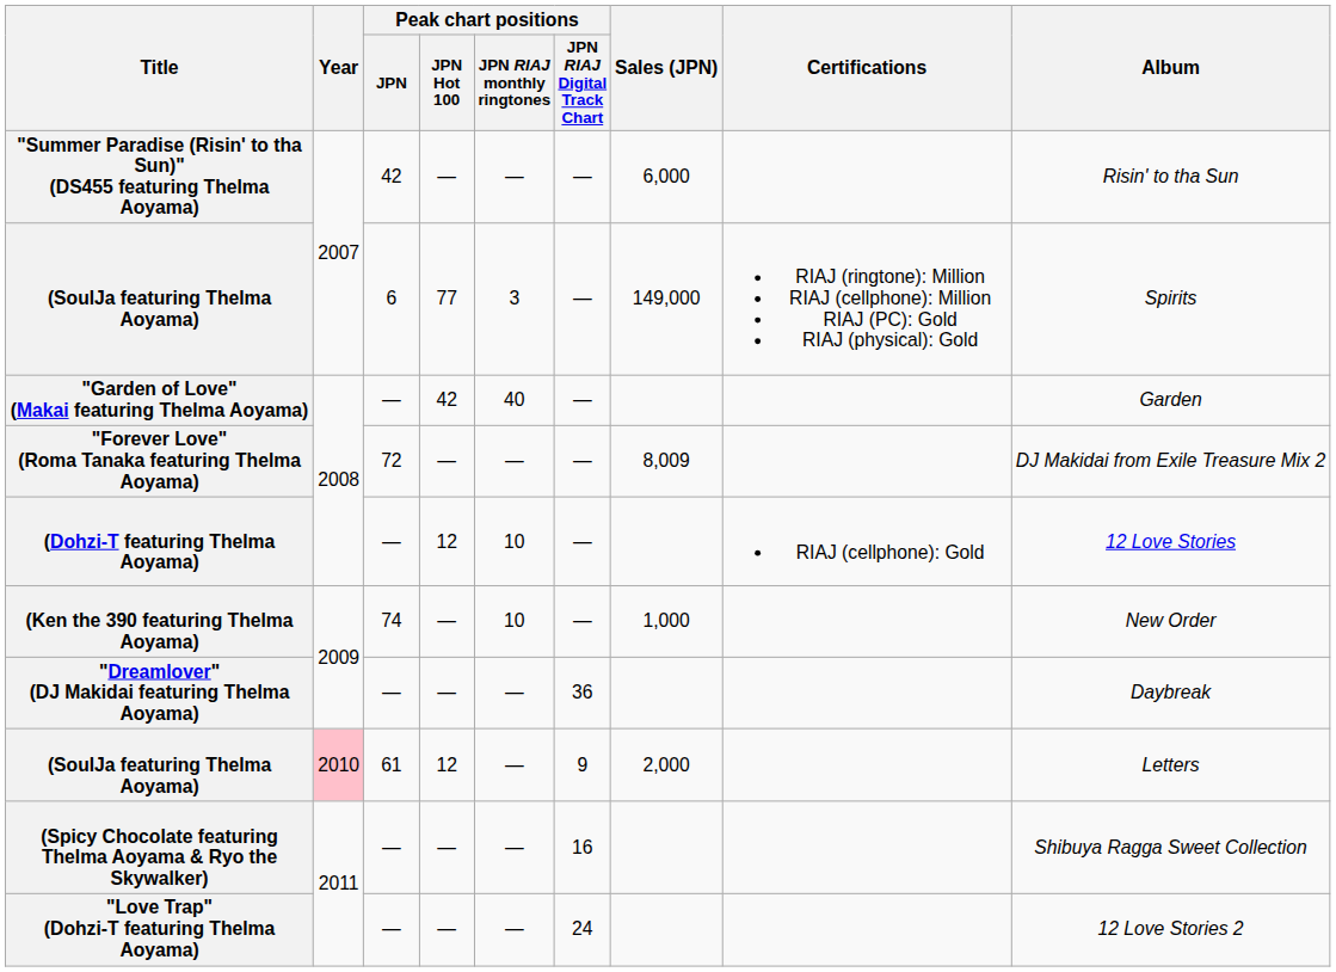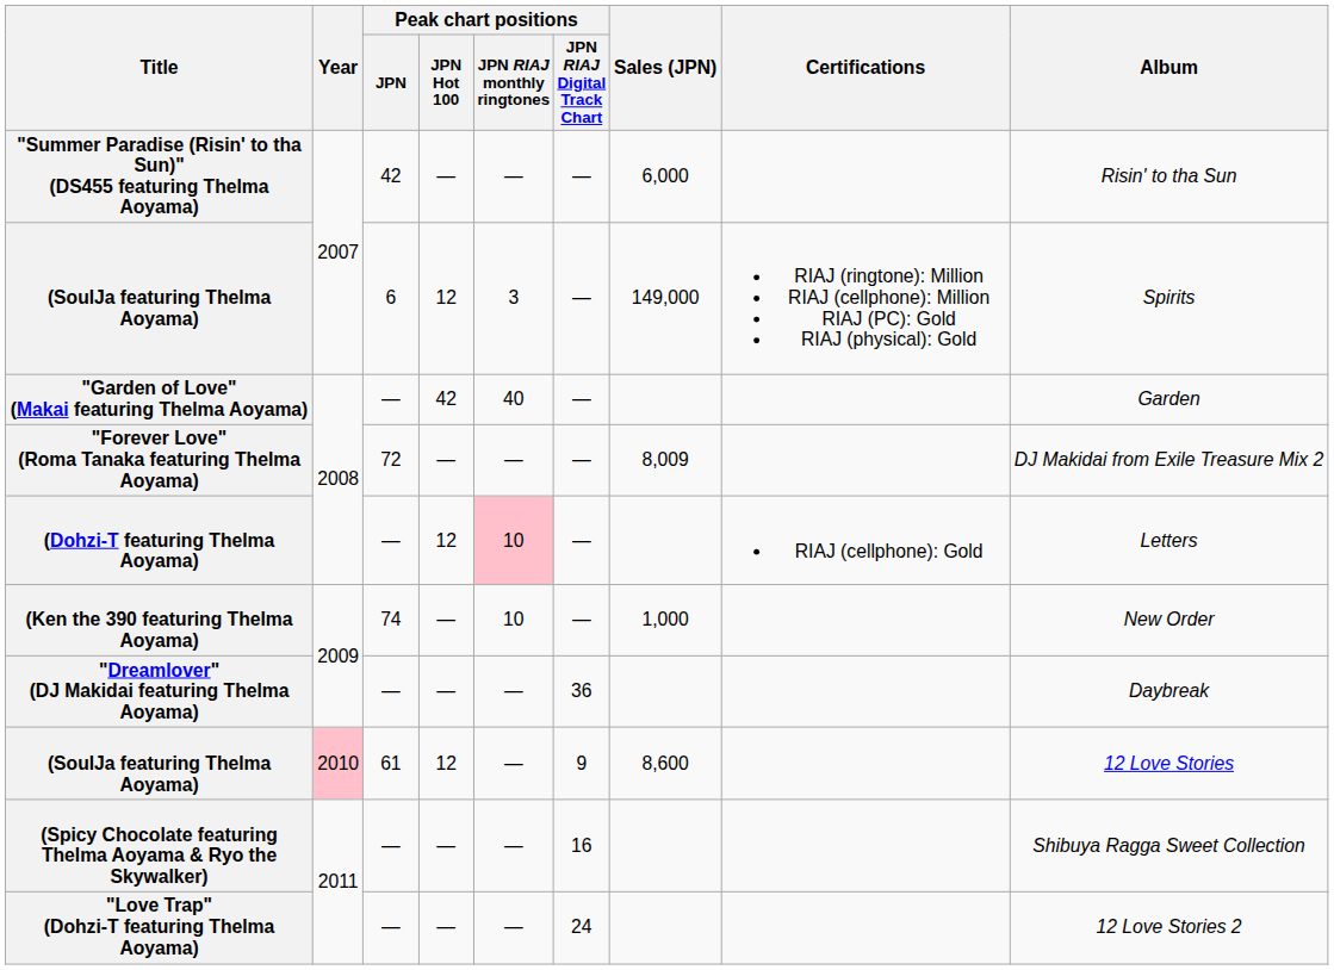(SoulJa featuring Thelma Aoyama) / 6 | Peak chart positions / JPN Hot 100: 77 -> 12
(Dohzi-T featuring Thelma Aoyama) | Peak chart positions / JPN RIAJ monthly ringtones: no background -> pink background
(Dohzi-T featuring Thelma Aoyama) | Album: 12 Love Stories -> Letters
(SoulJa featuring Thelma Aoyama) / 61 | Sales (JPN): 2,000 -> 8,600
(SoulJa featuring Thelma Aoyama) / 61 | Album: Letters -> 12 Love Stories
